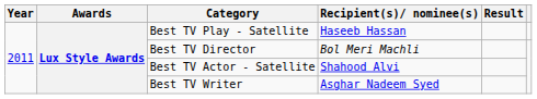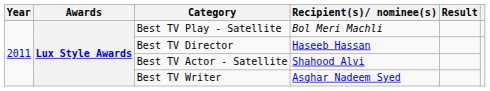Best TV Play - Satellite | Recipient(s)/ nominee(s): Haseeb Hassan -> Bol Meri Machli
Best TV Director | Recipient(s)/ nominee(s): Bol Meri Machli -> Haseeb Hassan
